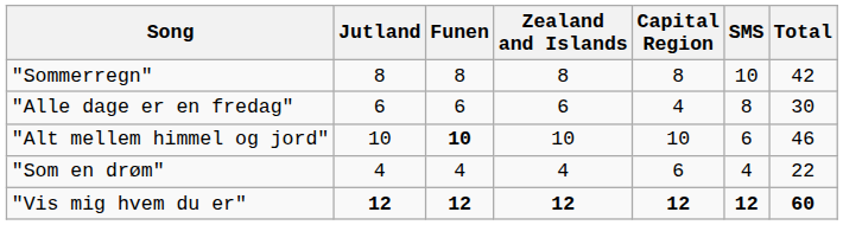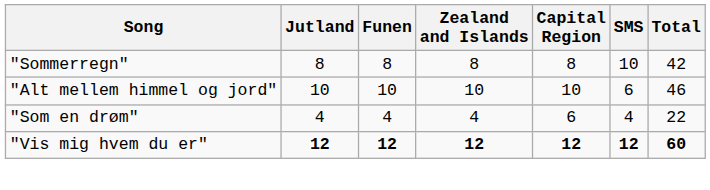- row: "Alle dage er en fredag" | 6 | 6 | 6 | 4 | 8 | 30
"Alt mellem himmel og jord" | Funen: bold -> normal
